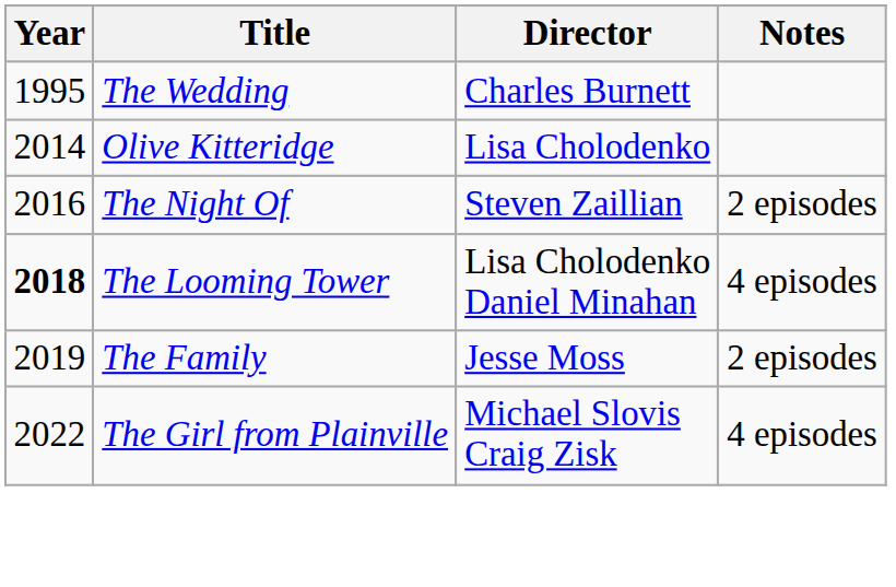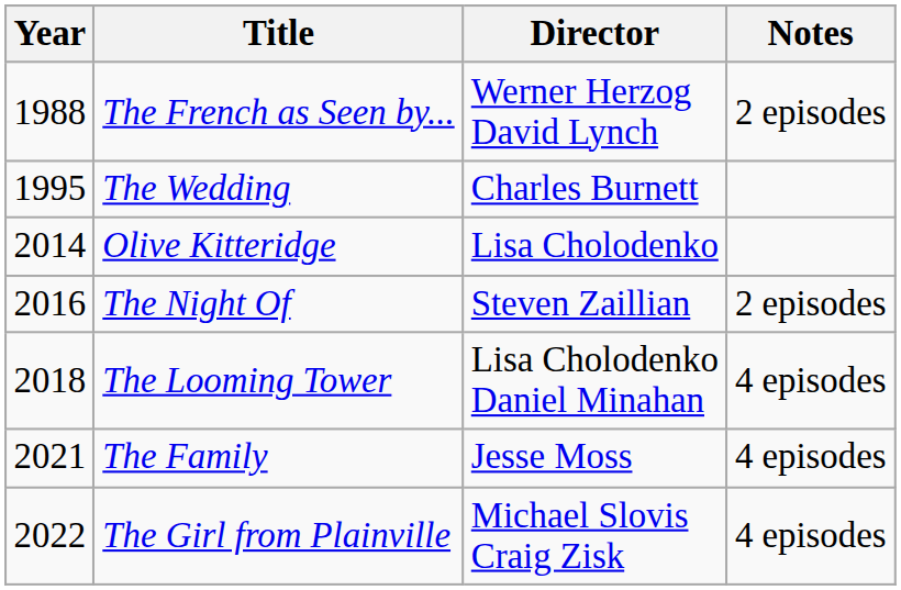+ row: 1988 | The French as Seen by... | Werner Herzog David Lynch | 2 episodes
The Looming Tower | Year: bold -> normal
The Family | Year: 2019 -> 2021
The Family | Notes: 2 episodes -> 4 episodes
